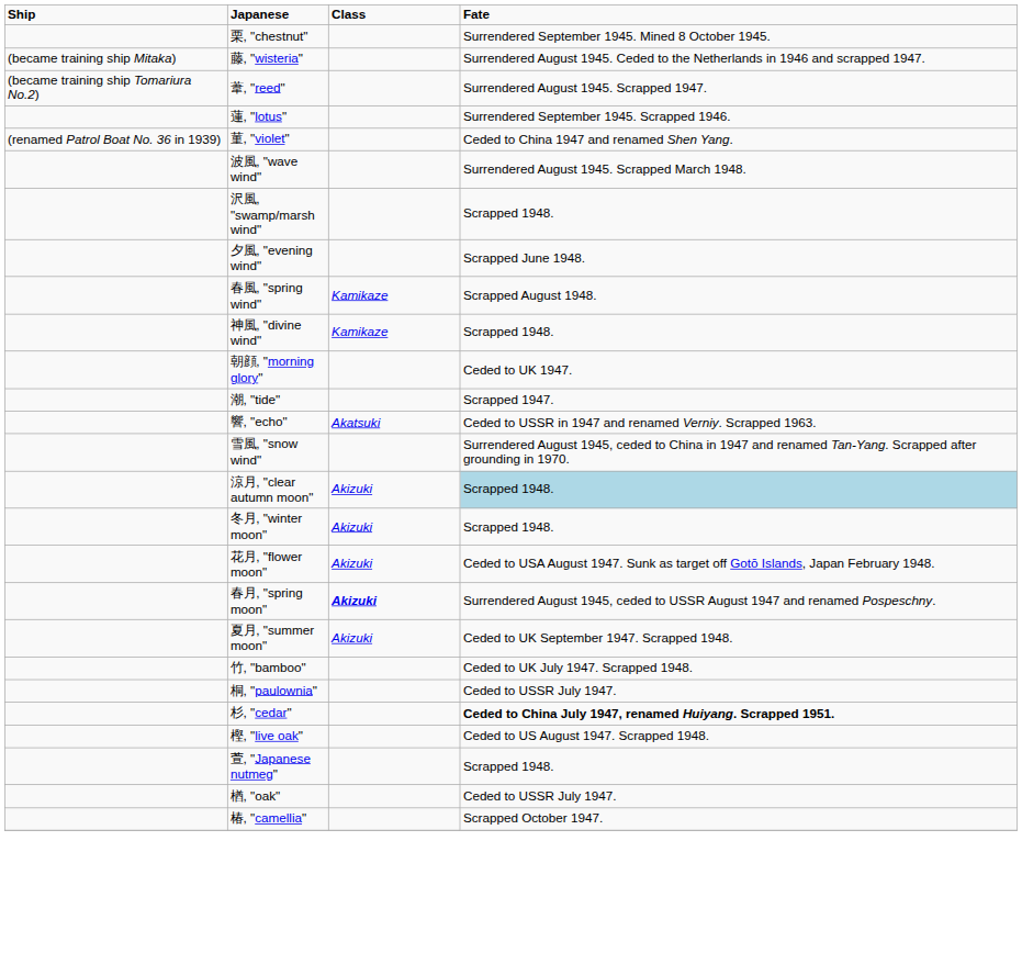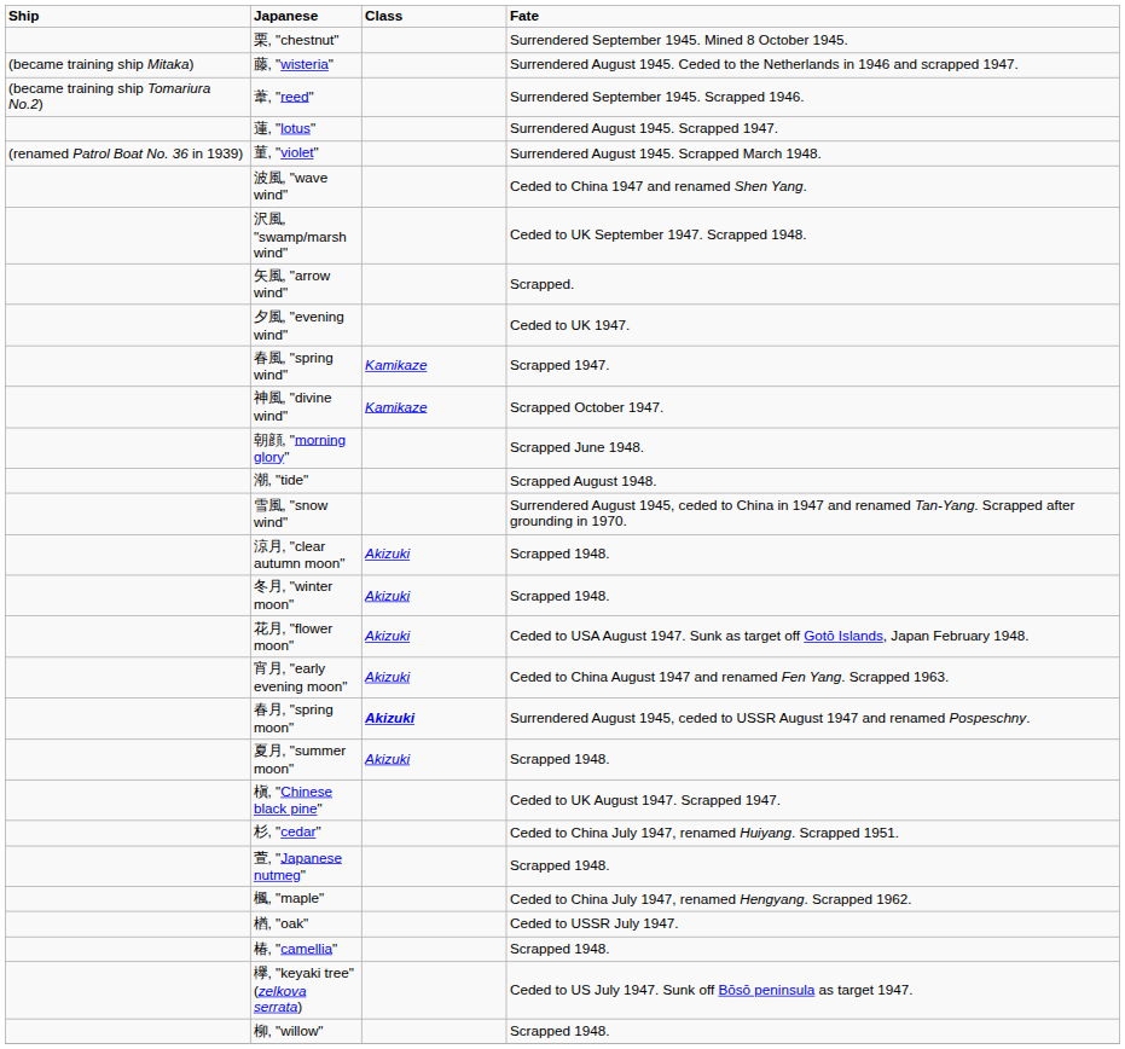葦, "reed" | Fate: Surrendered August 1945. Scrapped 1947. -> Surrendered September 1945. Scrapped 1946.
蓮, "lotus" | Fate: Surrendered September 1945. Scrapped 1946. -> Surrendered August 1945. Scrapped 1947.
菫, "violet" | Fate: Ceded to China 1947 and renamed Shen Yang. -> Surrendered August 1945. Scrapped March 1948.
波風, "wave wind" | Fate: Surrendered August 1945. Scrapped March 1948. -> Ceded to China 1947 and renamed Shen Yang.
沢風, "swamp/marsh wind" | Fate: Scrapped 1948. -> Ceded to UK September 1947. Scrapped 1948.
+ row: 矢風, "arrow wind" | Scrapped.
夕風, "evening wind" | Fate: Scrapped June 1948. -> Ceded to UK 1947.
春風, "spring wind" | Fate: Scrapped August 1948. -> Scrapped 1947.
神風, "divine wind" | Fate: Scrapped 1948. -> Scrapped October 1947.
朝顔, "morning glory" | Fate: Ceded to UK 1947. -> Scrapped June 1948.
潮, "tide" | Fate: Scrapped 1947. -> Scrapped August 1948.
- row: 響, "echo" | Akatsuki | Ceded to USSR in 1947 and renamed Verniy. Scrapped 1963.
涼月, "clear autumn moon" | Fate: lightblue background -> no background
+ row: 宵月, "early evening moon" | Akizuki | Ceded to China August 1947 and renamed Fen Yang. Scrapped 1963.
夏月, "summer moon" | Fate: Ceded to UK September 1947. Scrapped 1948. -> Scrapped 1948.
- row: 竹, "bamboo" | Ceded to UK July 1947. Scrapped 1948.
+ row: 槇, "Chinese black pine" | Ceded to UK August 1947. Scrapped 1947.
- row: 桐, "paulownia" | Ceded to USSR July 1947.
杉, "cedar" | Fate: bold -> normal
- row: 樫, "live oak" | Ceded to US August 1947. Scrapped 1948.
+ row: 楓, "maple" | Ceded to China July 1947, renamed Hengyang. Scrapped 1962.
椿, "camellia" | Fate: Scrapped October 1947. -> Scrapped 1948.
+ row: 欅, "keyaki tree" (zelkova serrata) | Ceded to US July 1947. Sunk off Bōsō peninsula as target 1947.
+ row: 柳, "willow" | Scrapped 1948.
